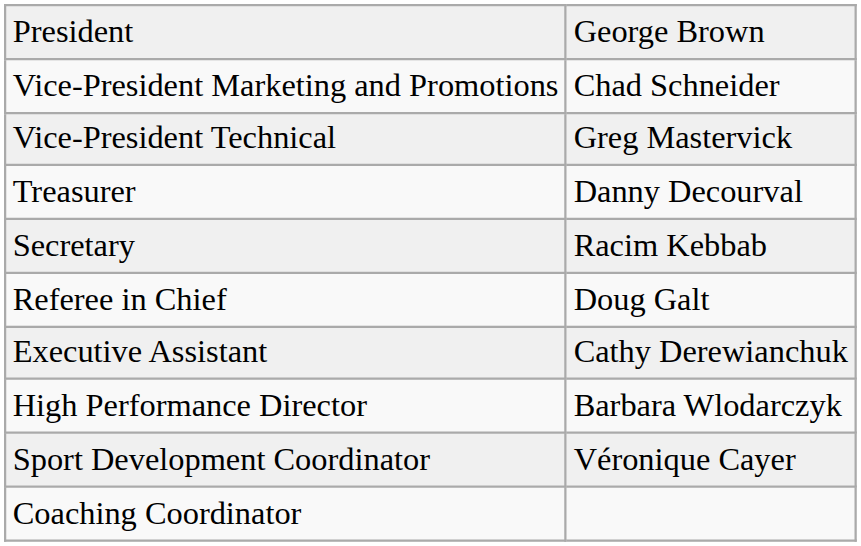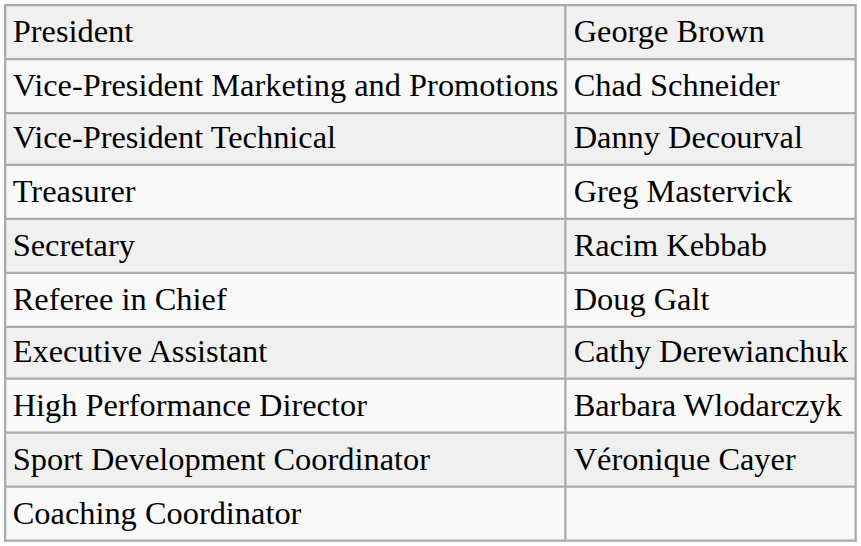Vice-President Technical | column 2: Greg Mastervick -> Danny Decourval
Treasurer | column 2: Danny Decourval -> Greg Mastervick
